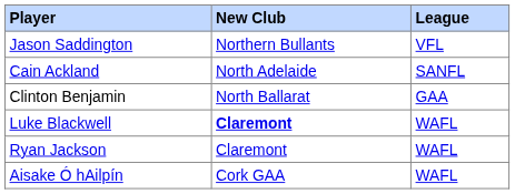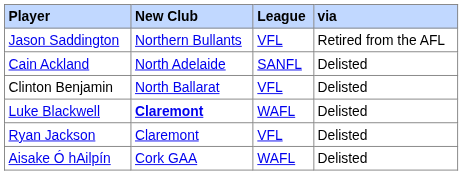+ column: via | Retired from the AFL | Delisted | Delisted | Delisted | Delisted | Delisted
Clinton Benjamin | League: GAA -> VFL
Ryan Jackson | League: WAFL -> VFL
